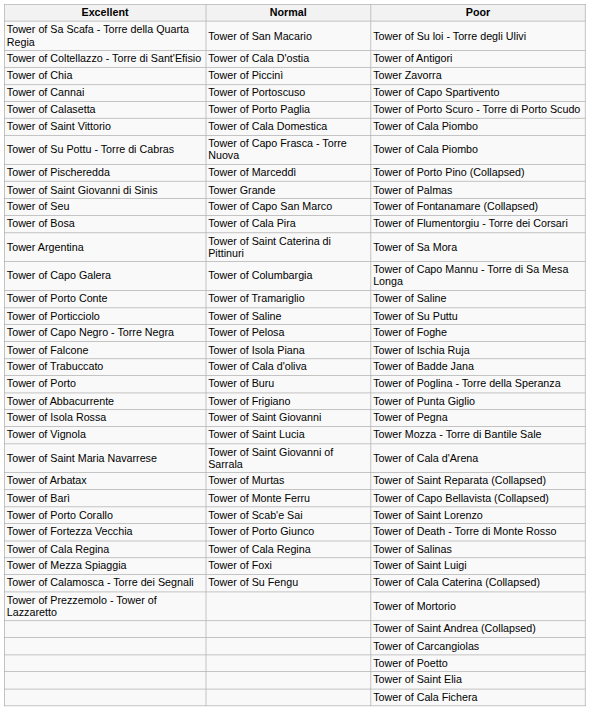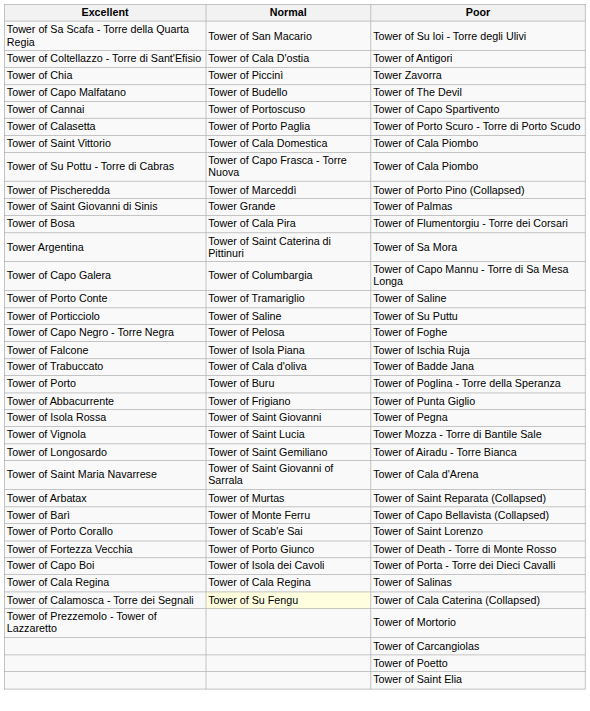+ row: Tower of Capo Malfatano | Tower of Budello | Tower of The Devil
- row: Tower of Seu | Tower of Capo San Marco | Tower of Fontanamare (Collapsed)
+ row: Tower of Longosardo | Tower of Saint Gemiliano | Tower of Airadu - Torre Bianca
+ row: Tower of Capo Boi | Tower of Isola dei Cavoli | Tower of Porta - Torre dei Dieci Cavalli
- row: Tower of Mezza Spiaggia | Tower of Foxi | Tower of Saint Luigi
Tower of Cala Caterina (Collapsed) | Normal: no background -> lightyellow background
- row: Tower of Saint Andrea (Collapsed)
- row: Tower of Cala Fichera
